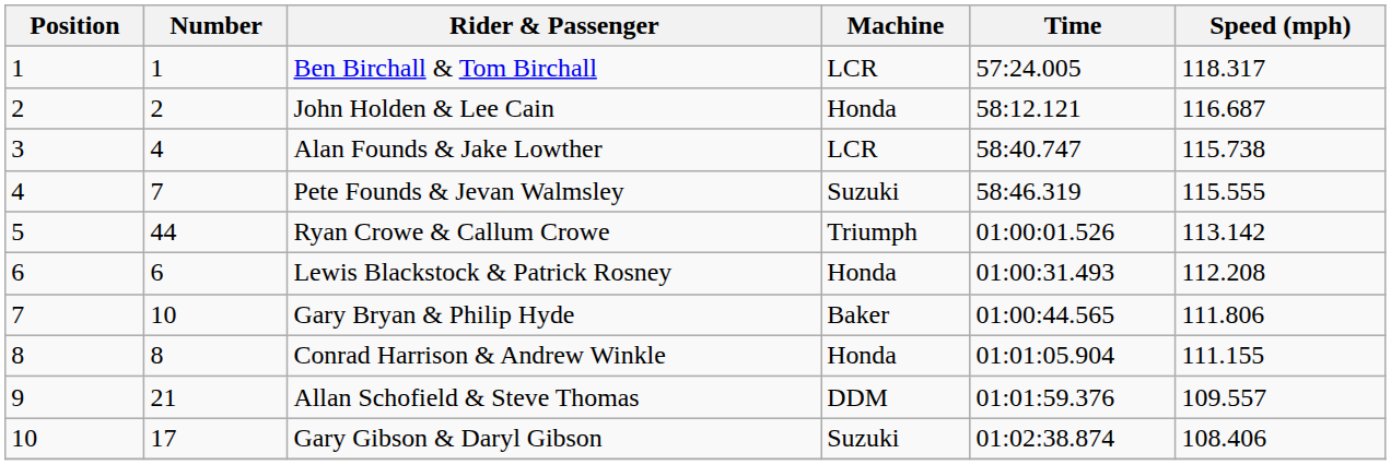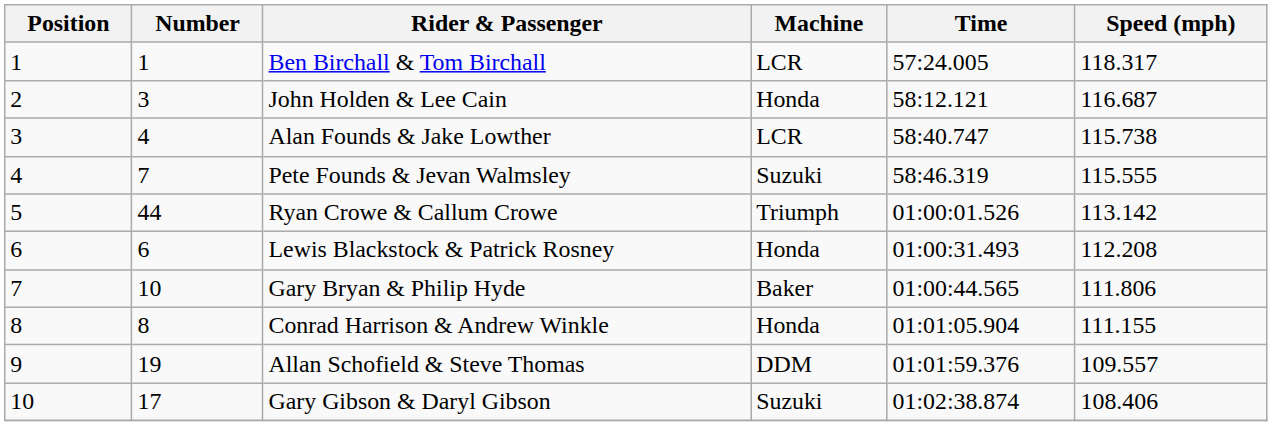John Holden & Lee Cain | Number: 2 -> 3
Allan Schofield & Steve Thomas | Number: 21 -> 19
